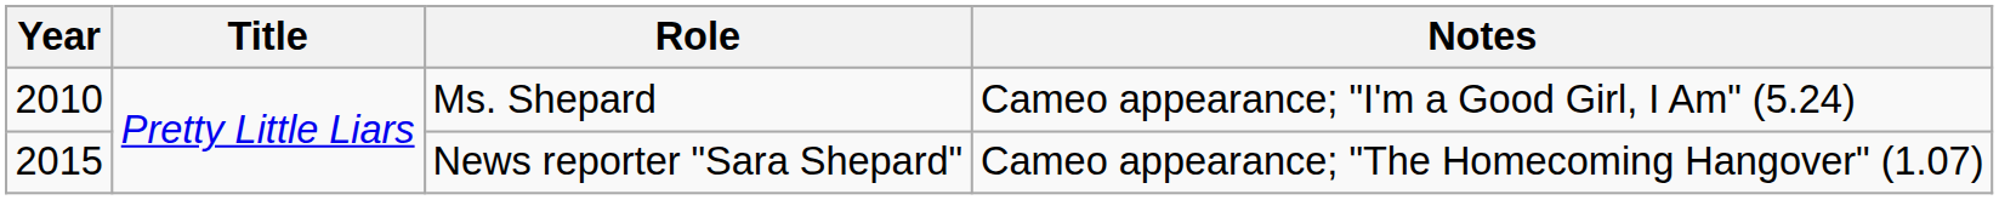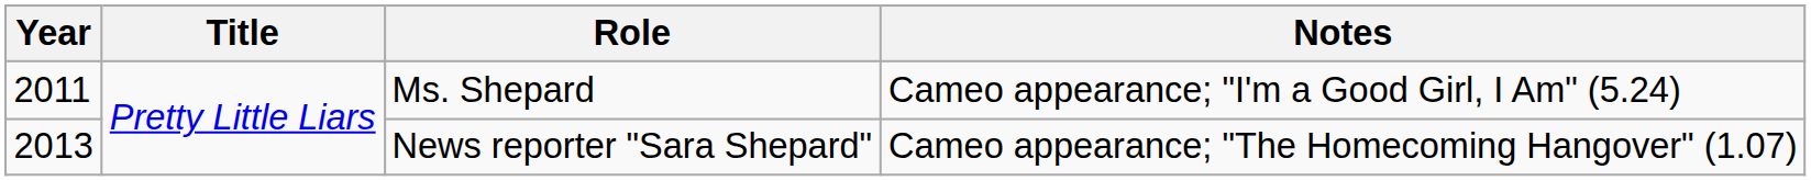Ms. Shepard | Year: 2010 -> 2011
News reporter "Sara Shepard" | Year: 2015 -> 2013
